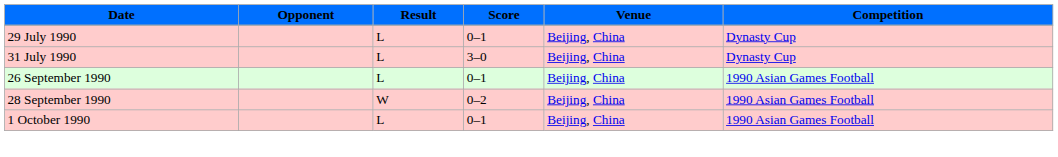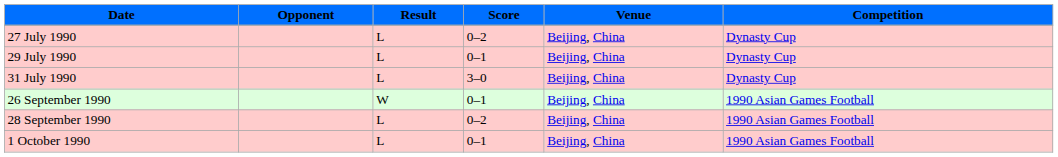+ row: 27 July 1990 | L | 0–2 | Beijing, China | Dynasty Cup
26 September 1990 | Result: L -> W
28 September 1990 | Result: W -> L
